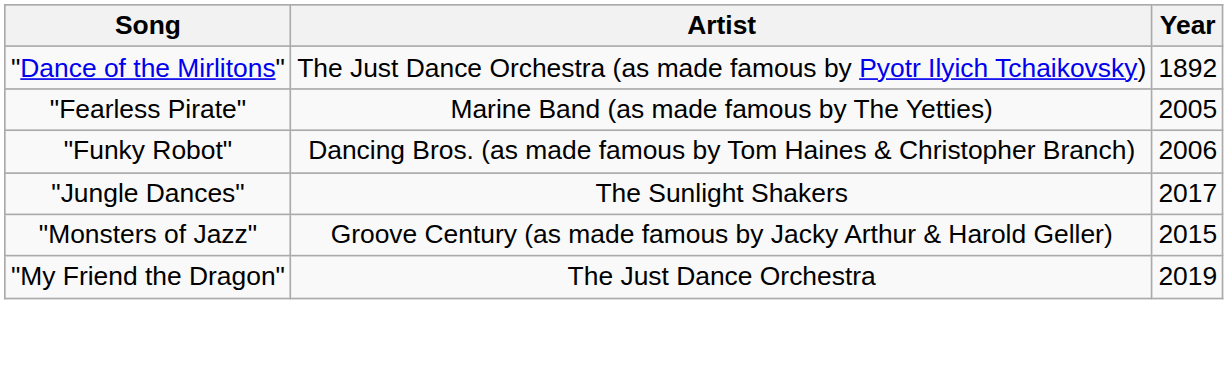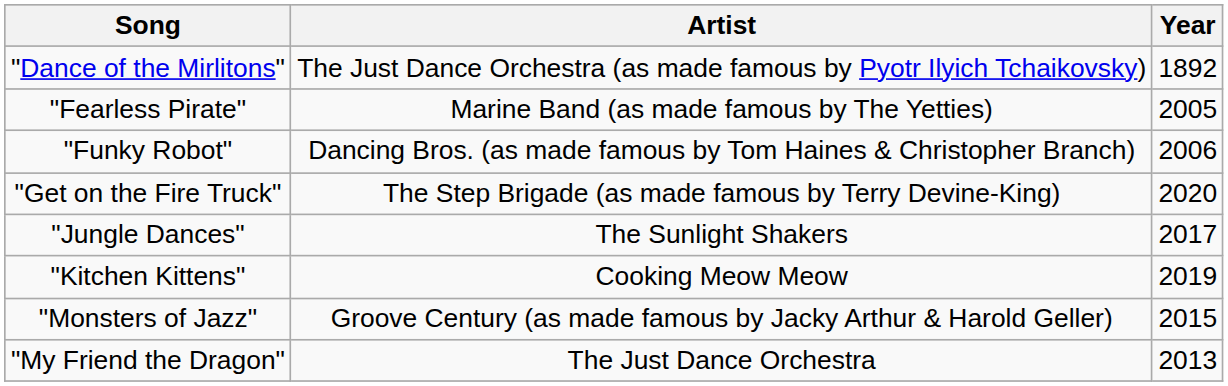+ row: "Get on the Fire Truck" | The Step Brigade (as made famous by Terry Devine-King) | 2020
+ row: "Kitchen Kittens" | Cooking Meow Meow | 2019
"My Friend the Dragon" | Year: 2019 -> 2013
